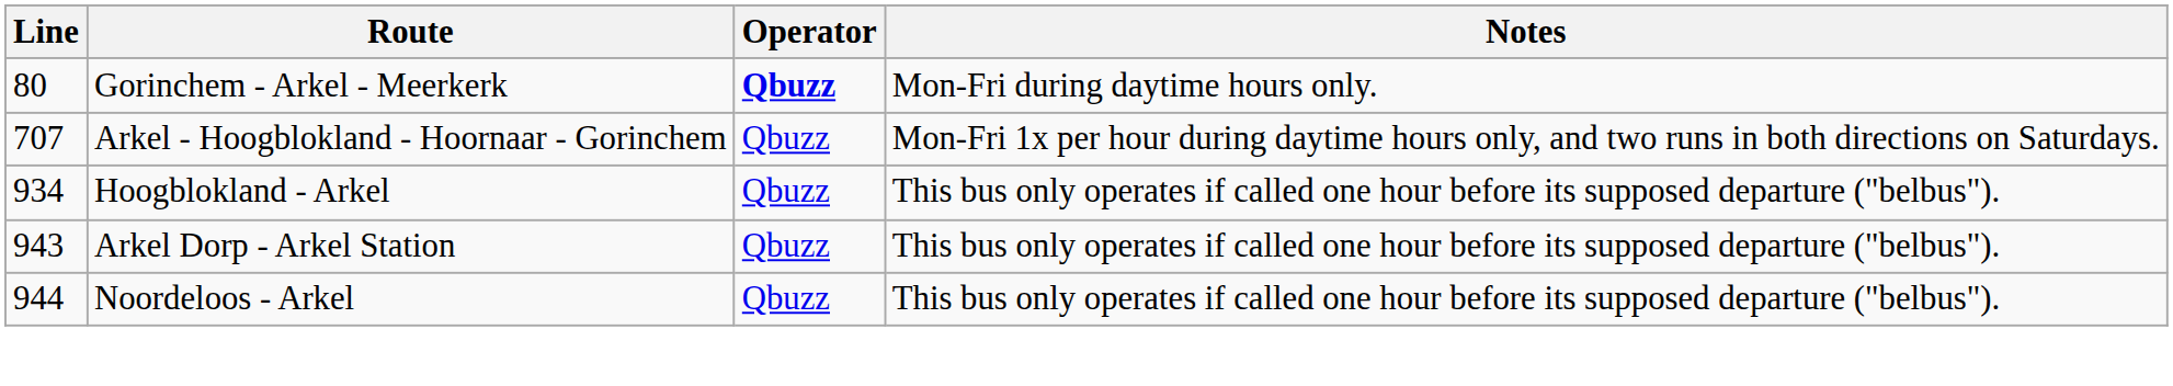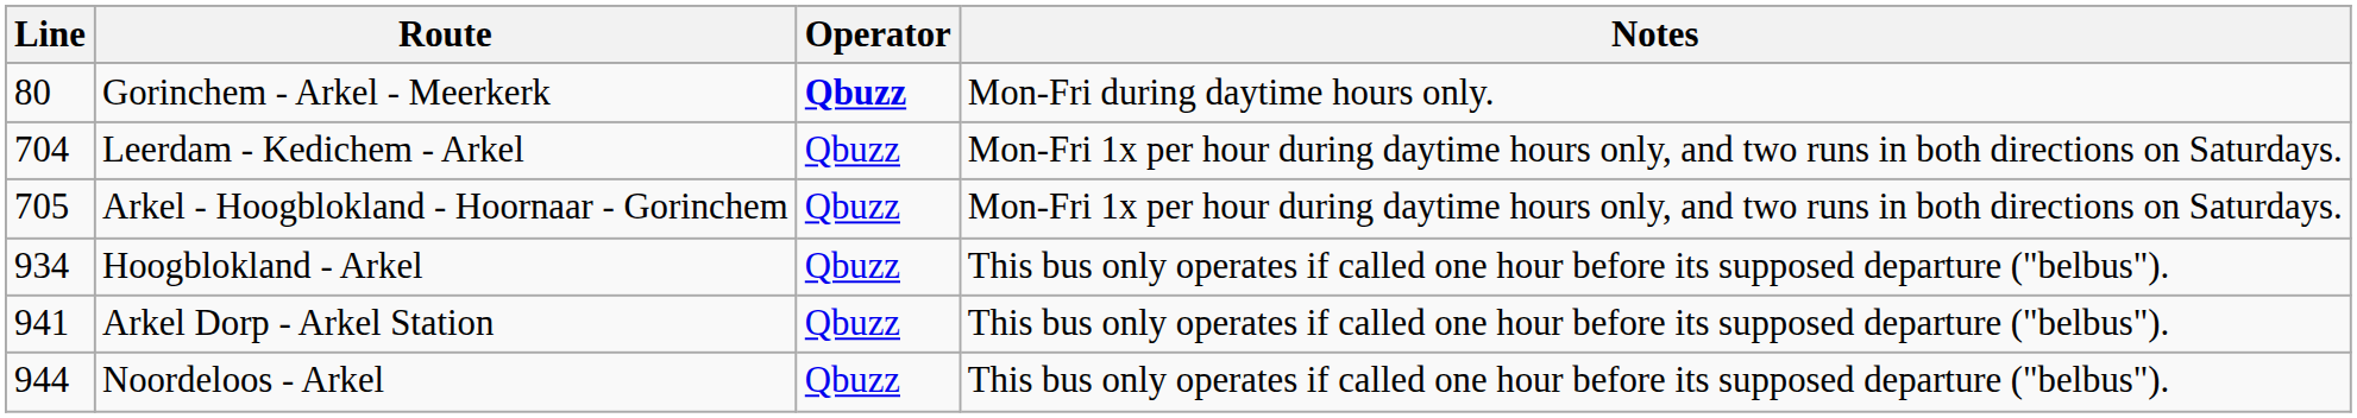+ row: 704 | Leerdam - Kedichem - Arkel | Qbuzz | Mon-Fri 1x per hour during daytime hours only, and two runs in both directions on Saturdays.
Arkel - Hoogblokland - Hoornaar - Gorinchem | Line: 707 -> 705
Arkel Dorp - Arkel Station | Line: 943 -> 941
